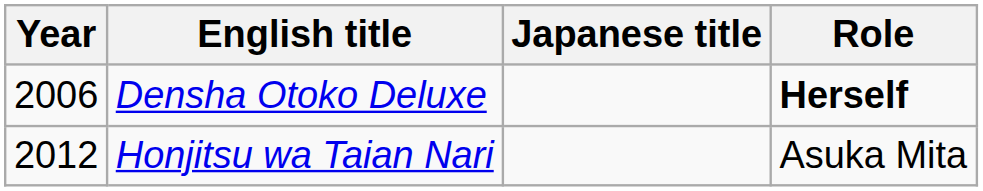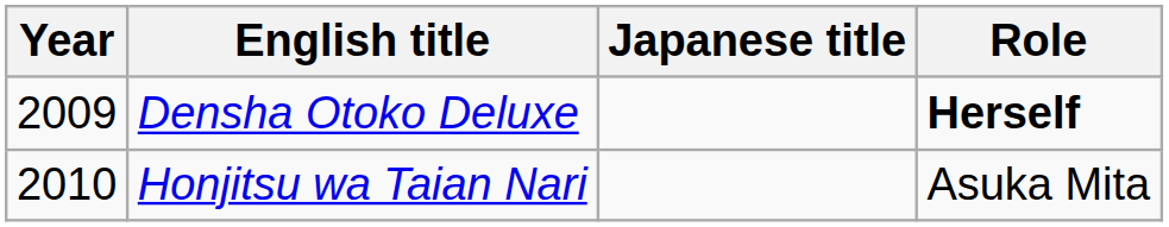Densha Otoko Deluxe | Year: 2006 -> 2009
Honjitsu wa Taian Nari | Year: 2012 -> 2010
